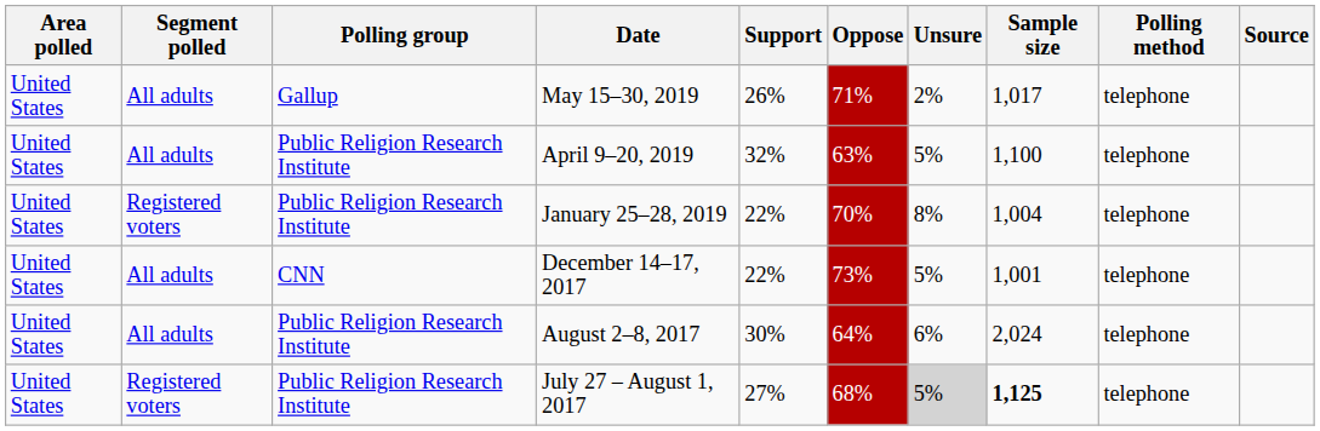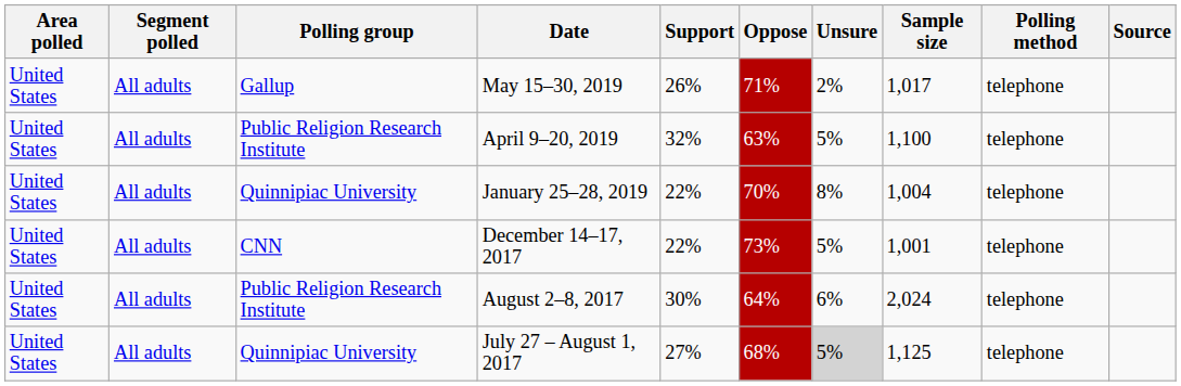January 25–28, 2019 | Segment polled: Registered voters -> All adults
January 25–28, 2019 | Polling group: Public Religion Research Institute -> Quinnipiac University
July 27 – August 1, 2017 | Segment polled: Registered voters -> All adults
July 27 – August 1, 2017 | Polling group: Public Religion Research Institute -> Quinnipiac University
July 27 – August 1, 2017 | Sample size: bold -> normal
